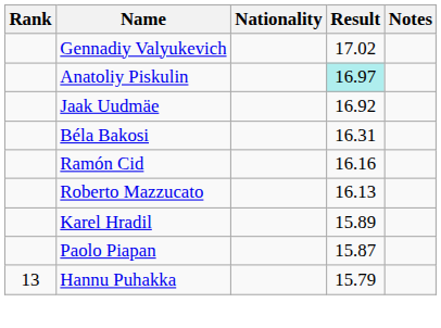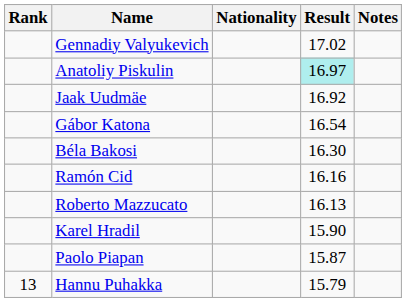+ row: Gábor Katona | 16.54
Béla Bakosi | Result: 16.31 -> 16.30
Karel Hradil | Result: 15.89 -> 15.90
